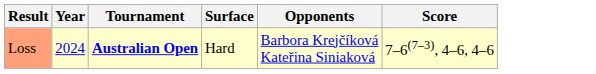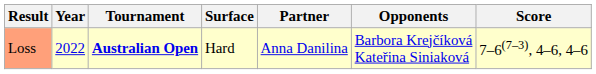+ column: Partner | Anna Danilina
Loss | Year: 2024 -> 2022
